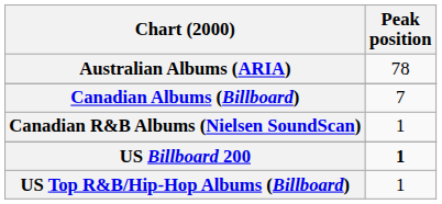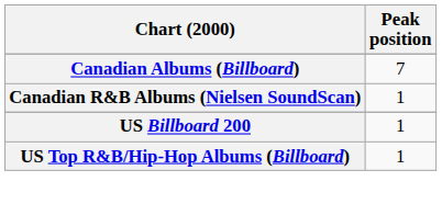- row: Australian Albums (ARIA) | 78
US Billboard 200 | Peak position: bold -> normal
